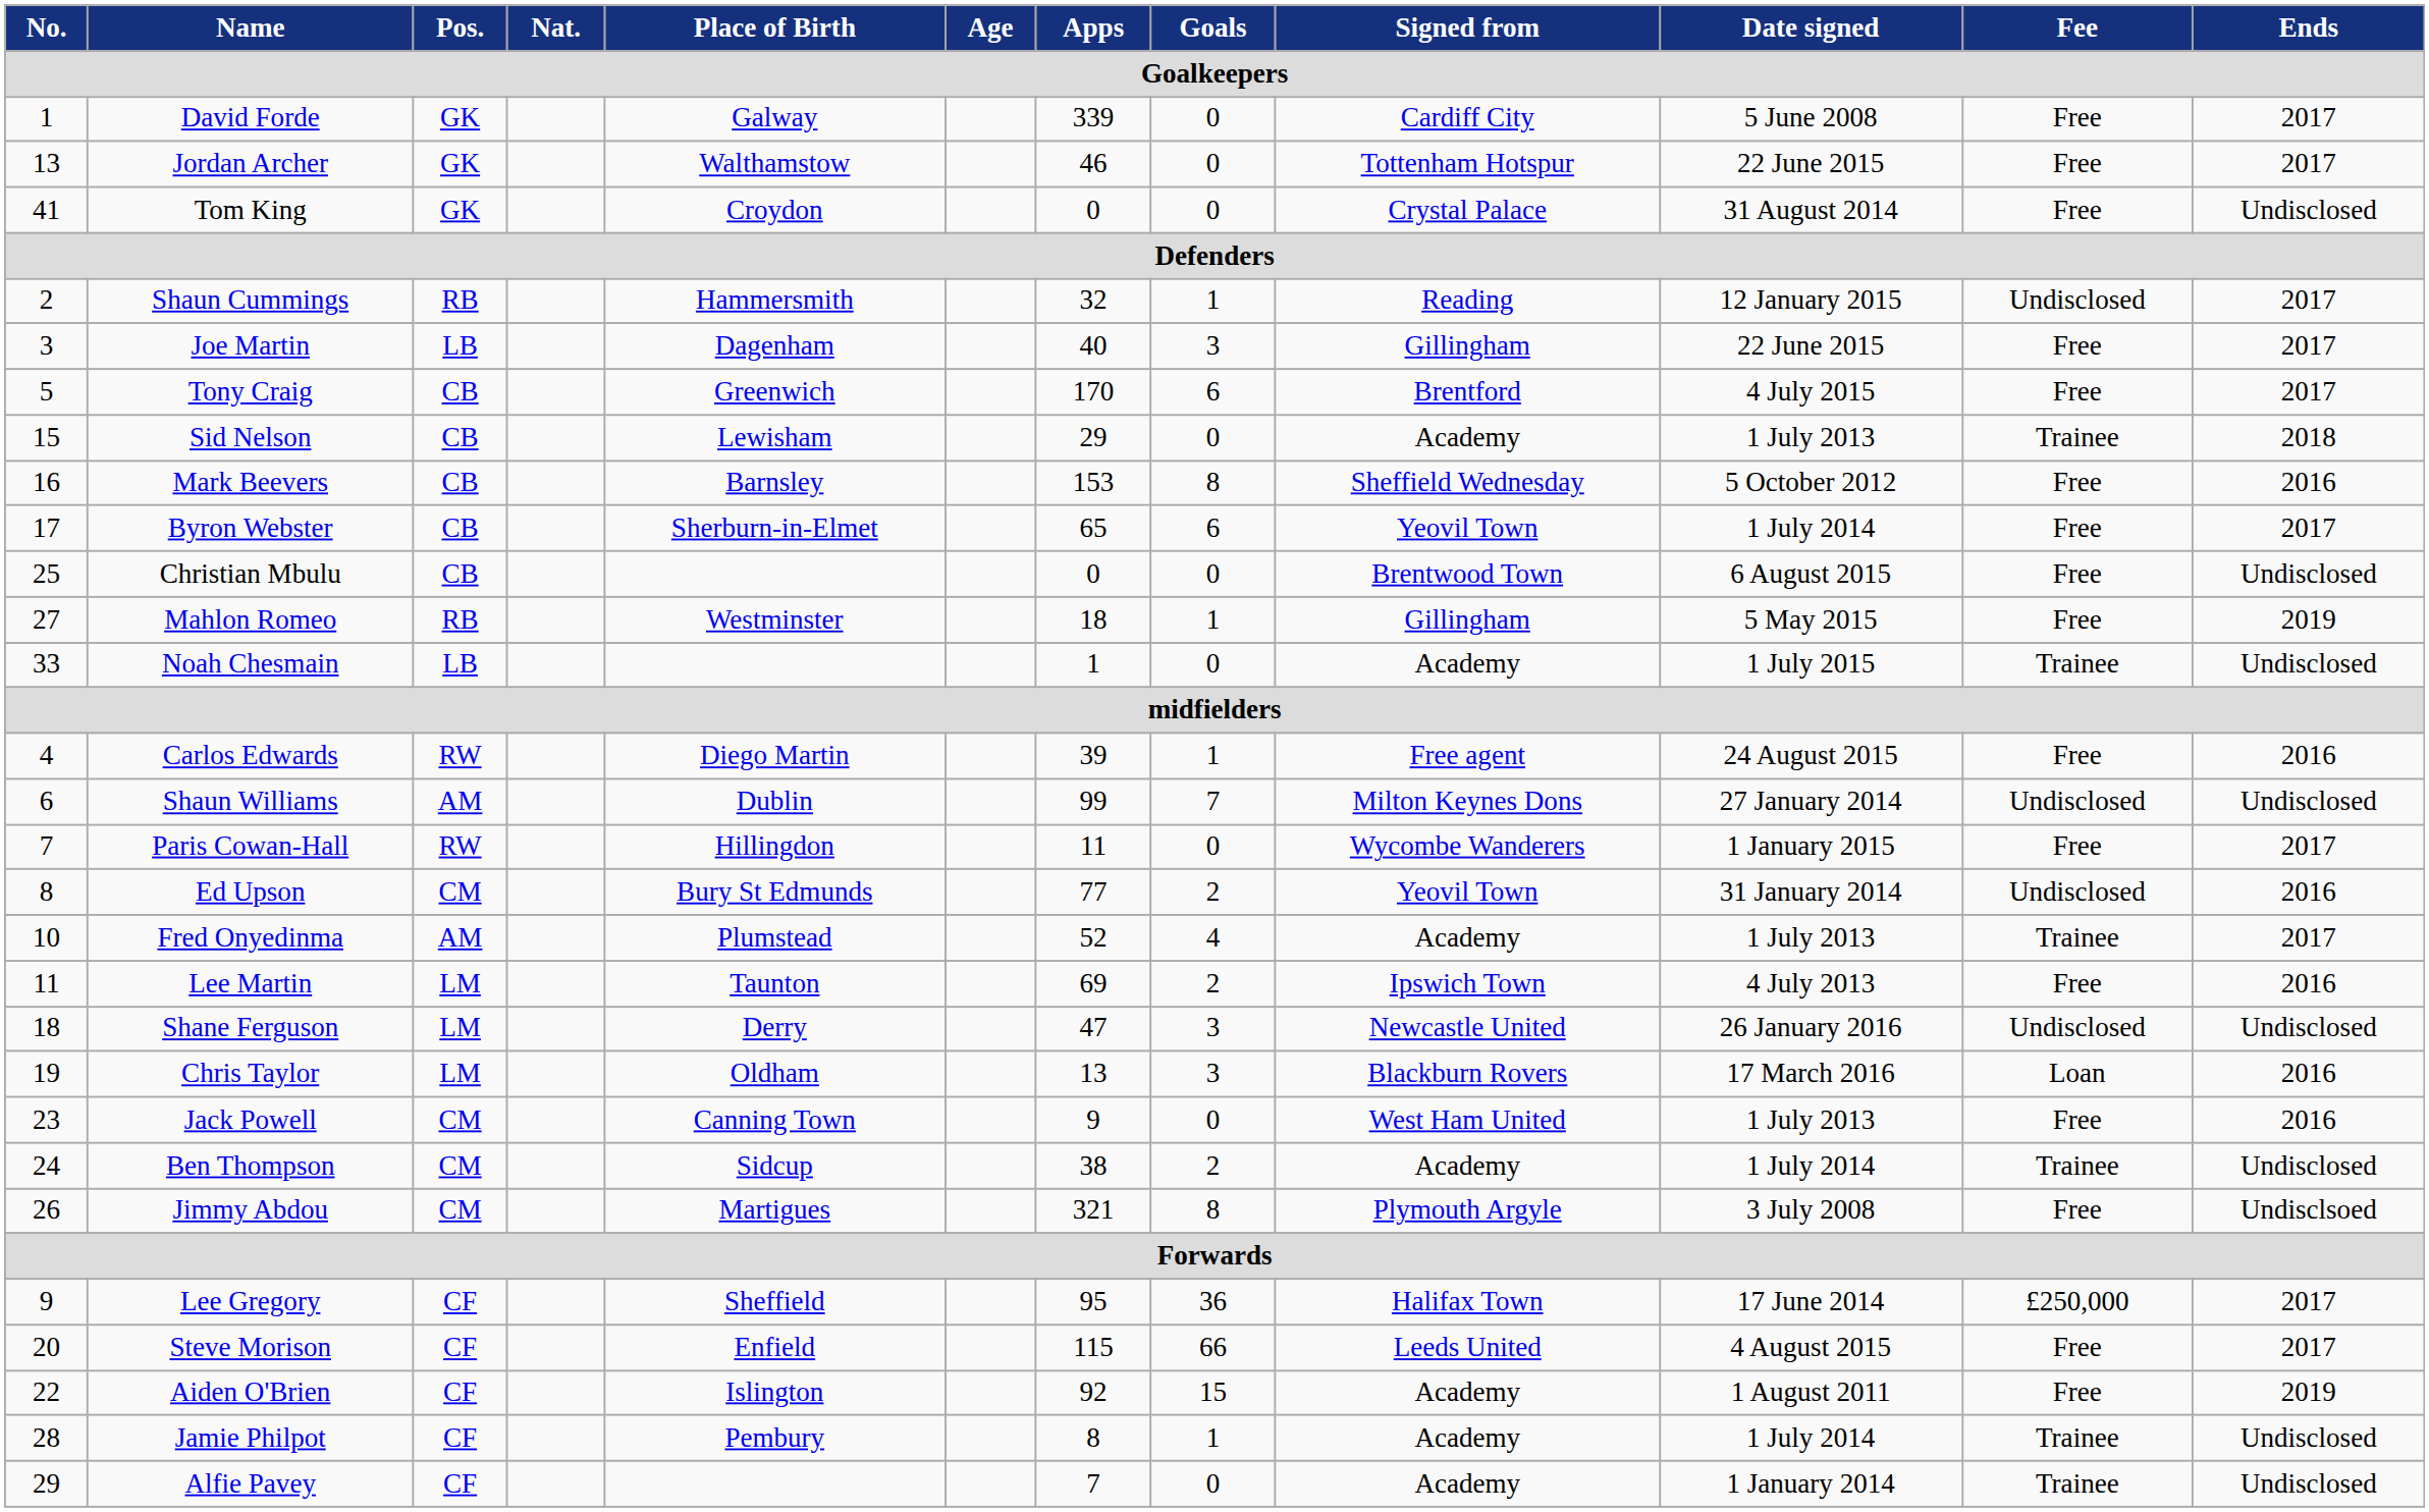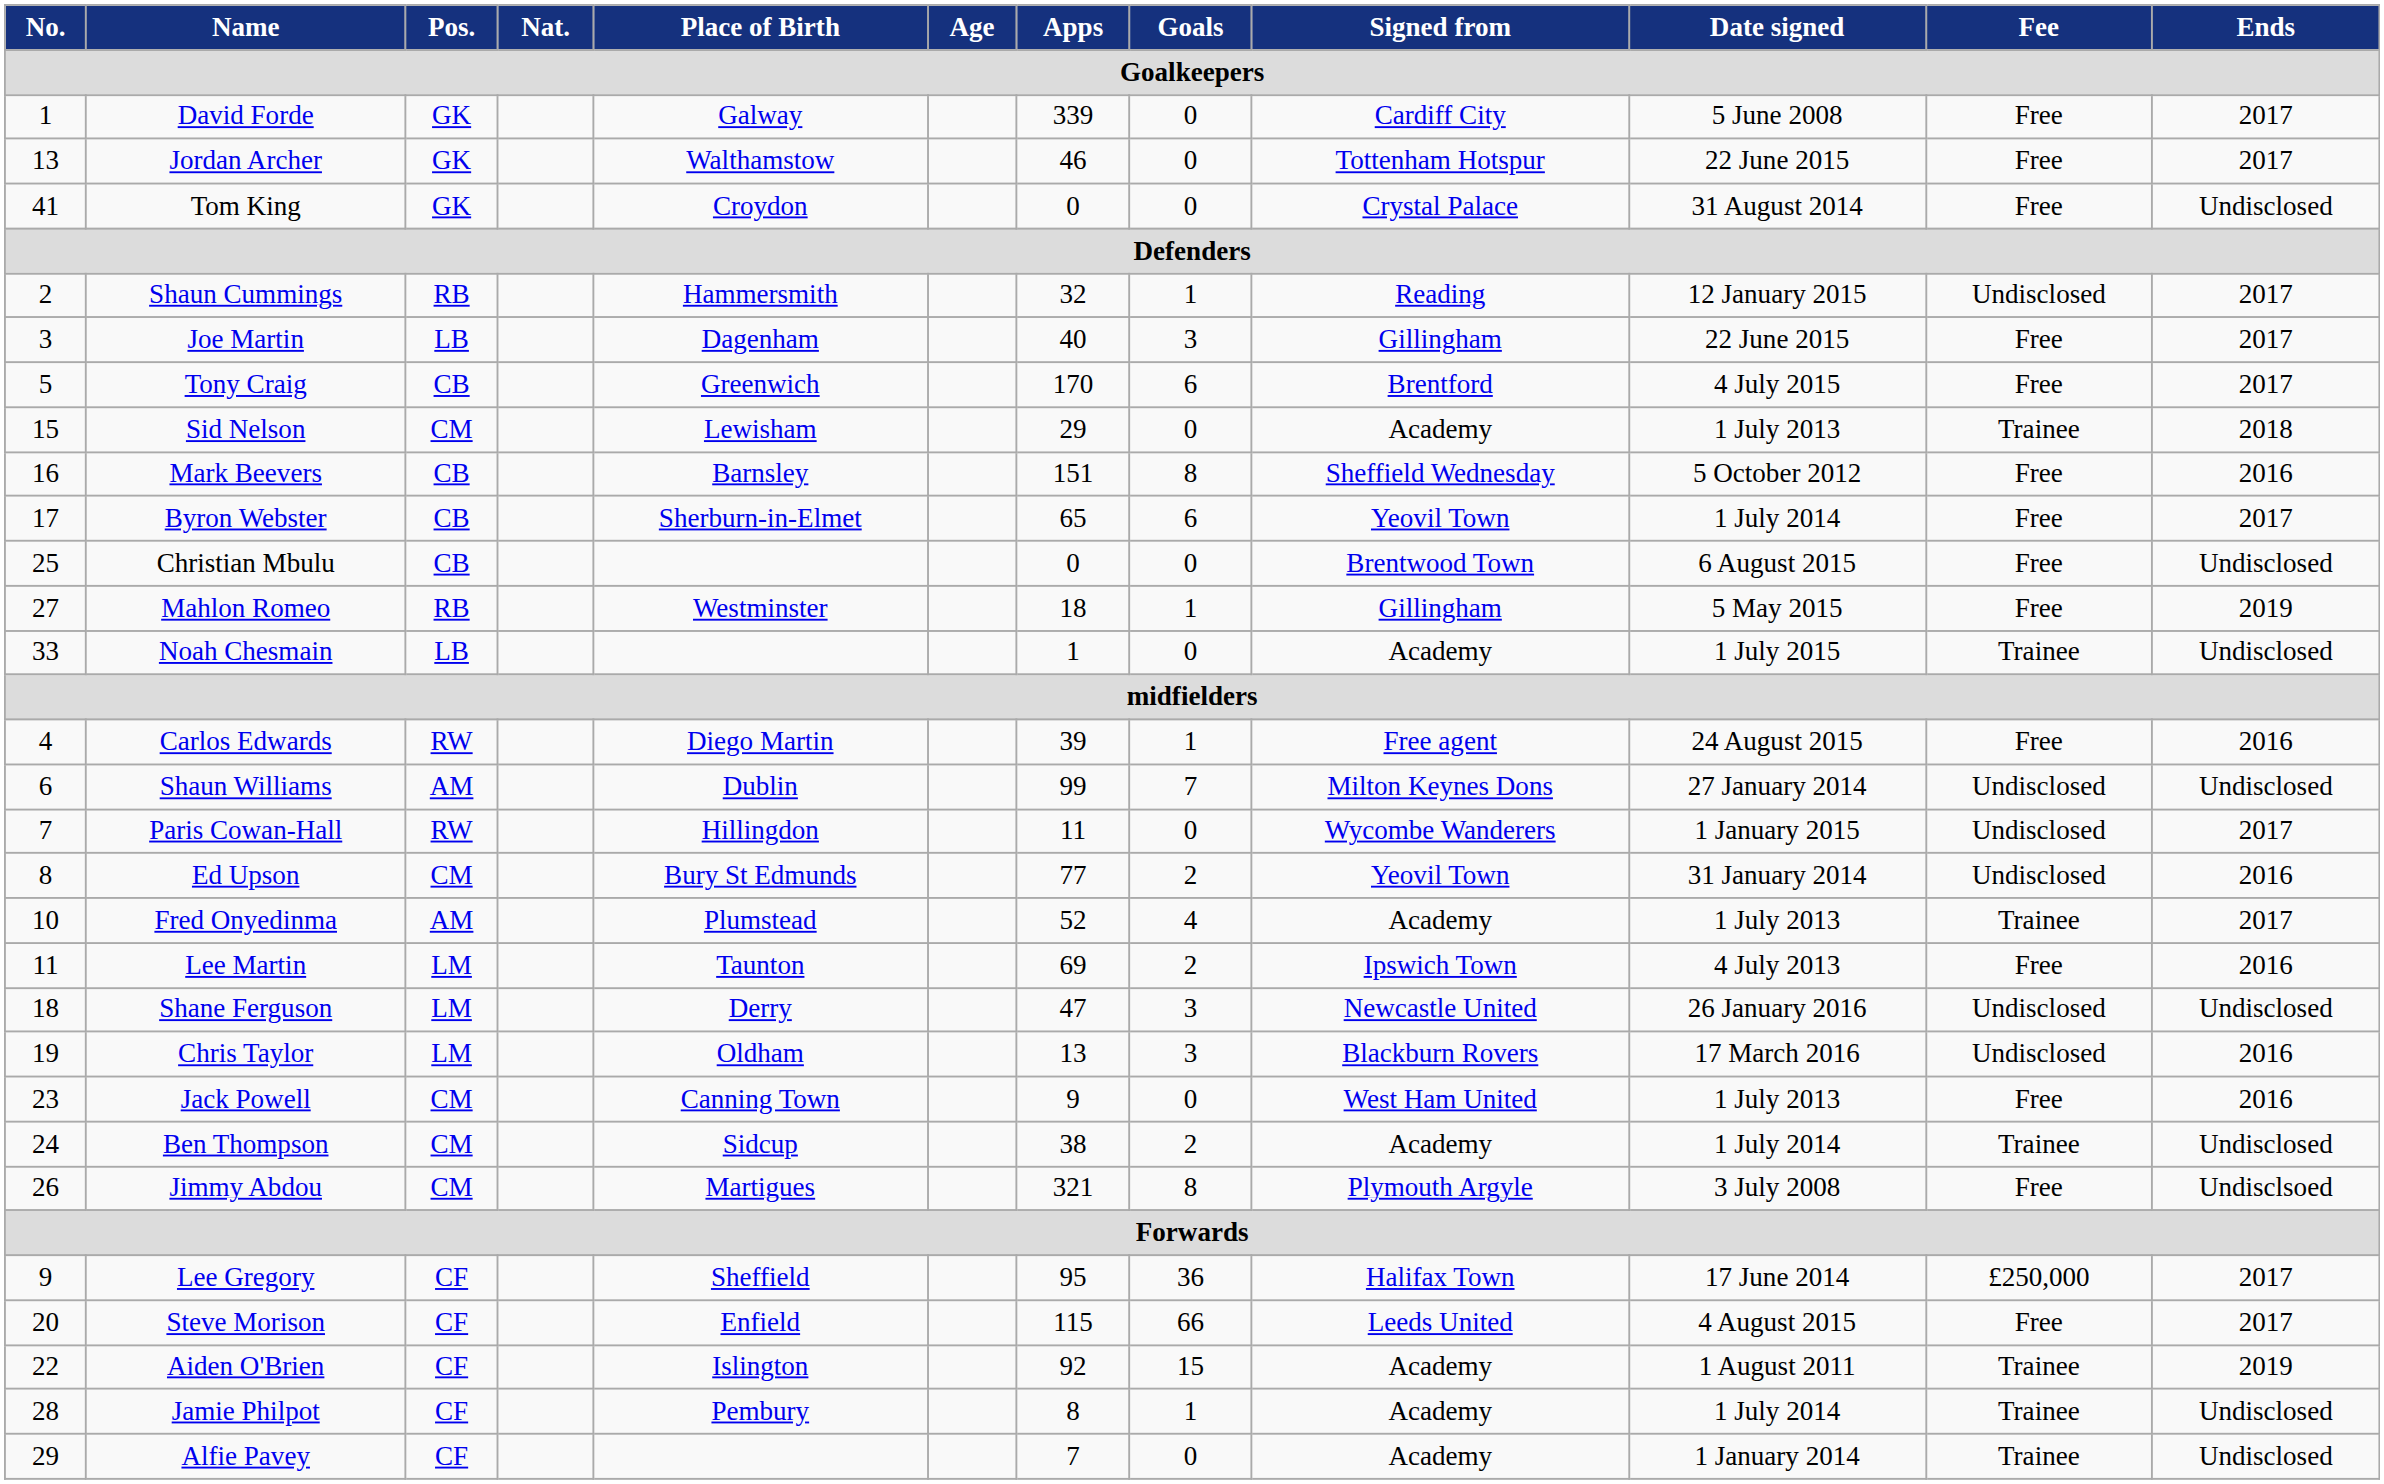Sid Nelson | Pos.: CB -> CM
Mark Beevers | Apps: 153 -> 151
Paris Cowan-Hall | Fee: Free -> Undisclosed
Chris Taylor | Fee: Loan -> Undisclosed
Aiden O'Brien | Fee: Free -> Trainee
